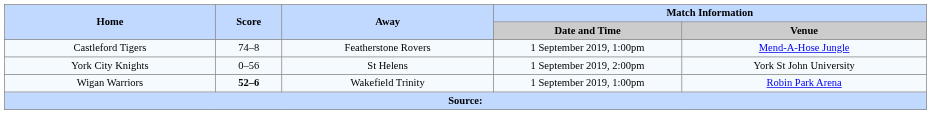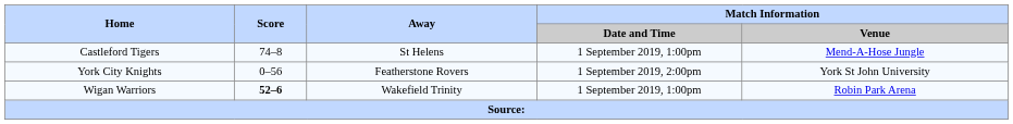Castleford Tigers | Away: Featherstone Rovers -> St Helens
York City Knights | Away: St Helens -> Featherstone Rovers
